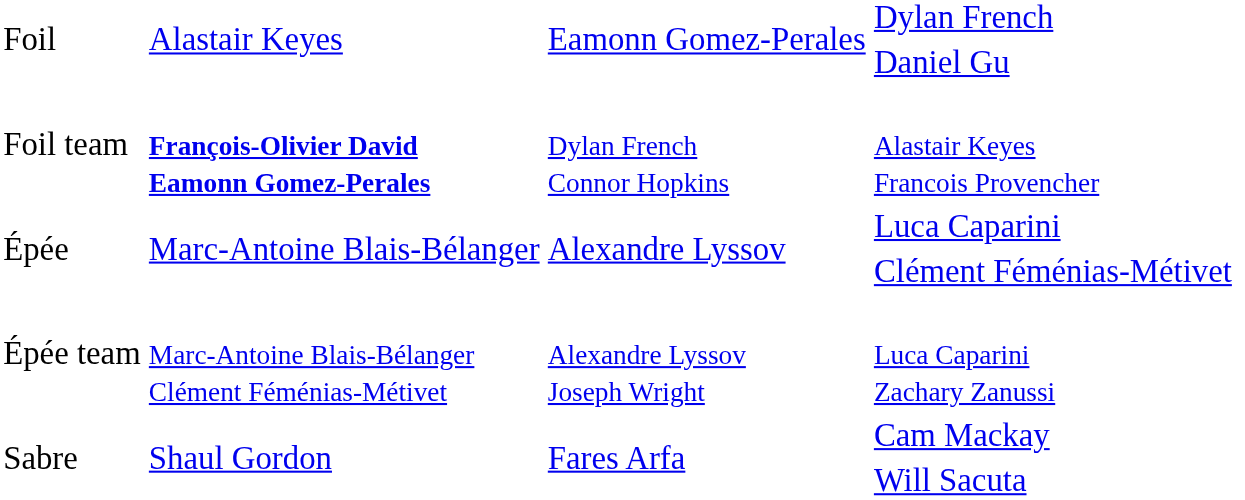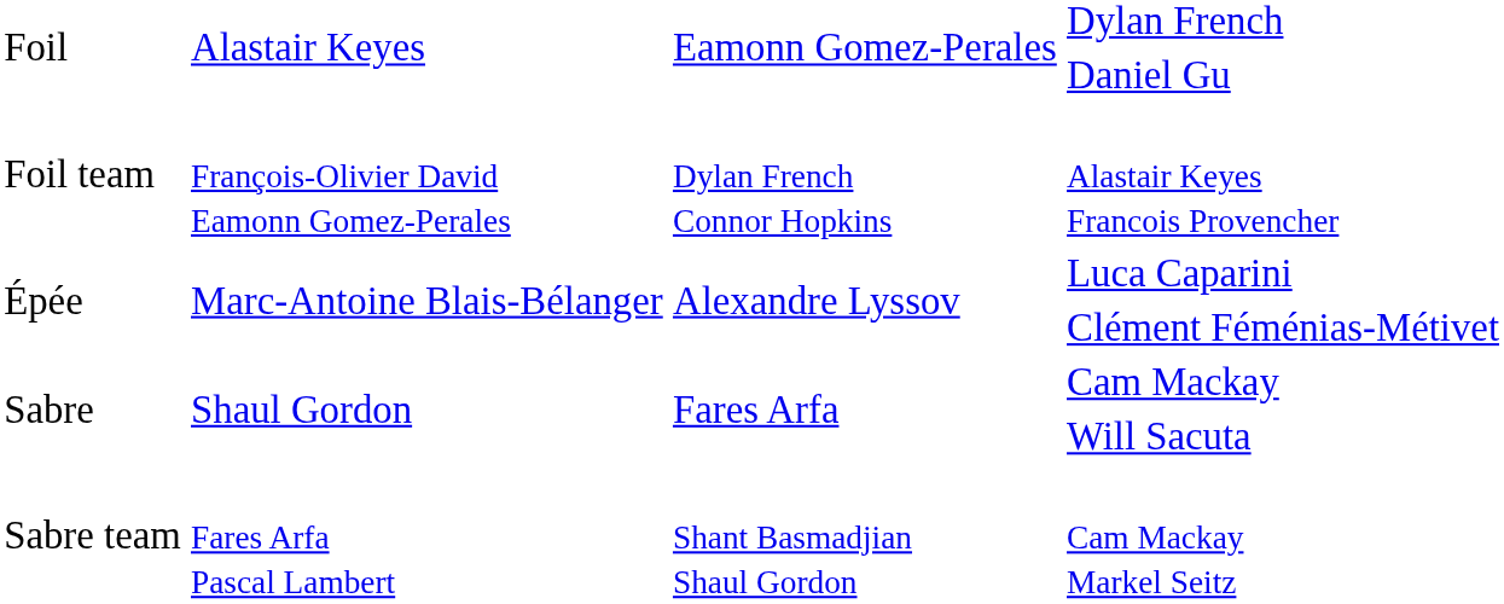Alastair Keyes Francois Provencher | column 2: bold -> normal
- row: Épée team | Marc-Antoine Blais-Bélanger Clément Féménias-Métivet | Alexandre Lyssov Joseph Wright | Luca Caparini Zachary Zanussi
+ row: Sabre team | Fares Arfa Pascal Lambert | Shant Basmadjian Shaul Gordon | Cam Mackay Markel Seitz
